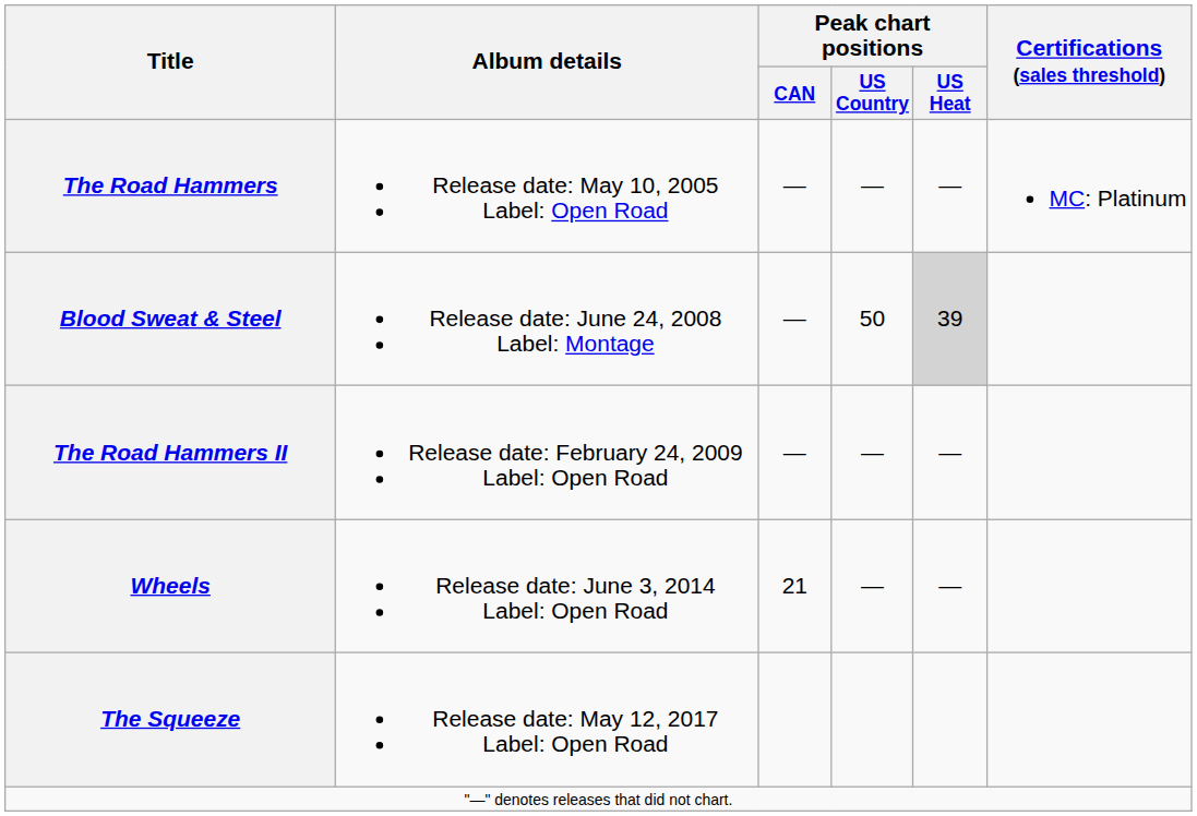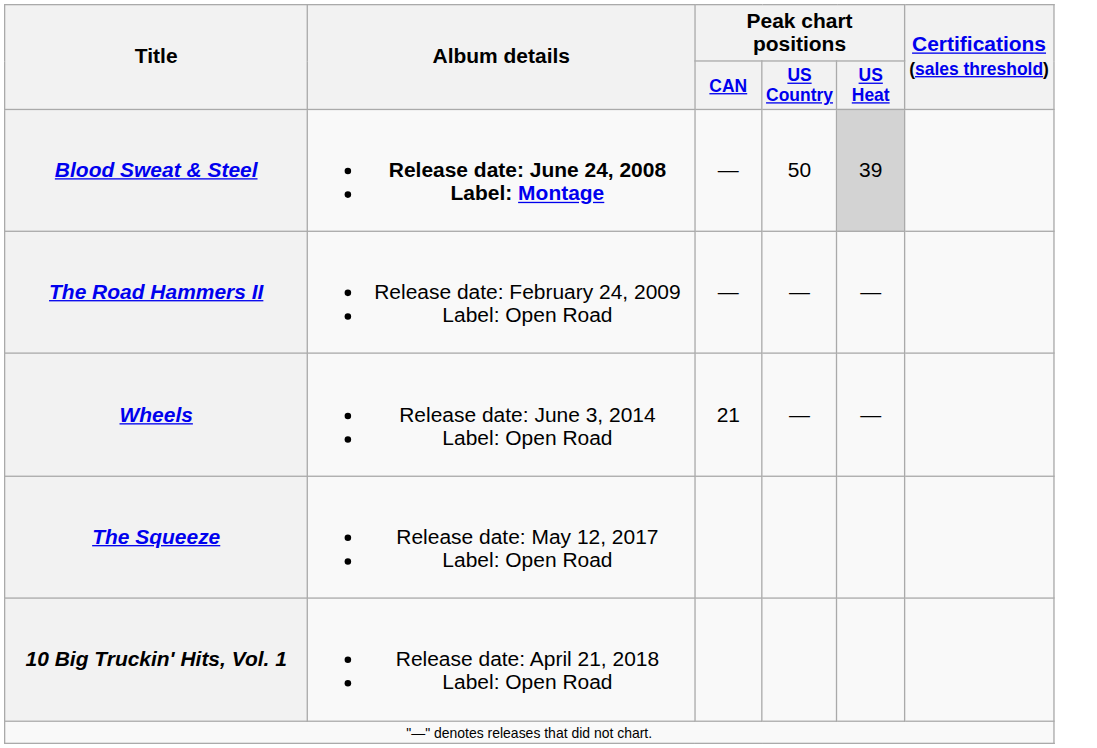- row: The Road Hammers | Release date: May 10, 2005 Label: Open Road | — | — | — | MC: Platinum
Blood Sweat & Steel | Album details: normal -> bold
+ row: 10 Big Truckin' Hits, Vol. 1 | Release date: April 21, 2018 Label: Open Road
